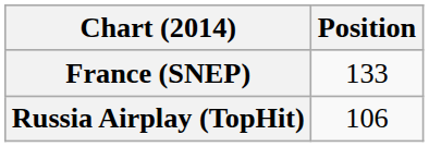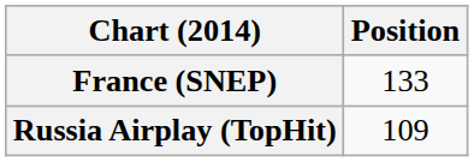Russia Airplay (TopHit) | Position: 106 -> 109
